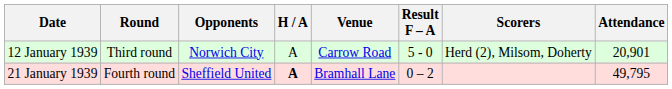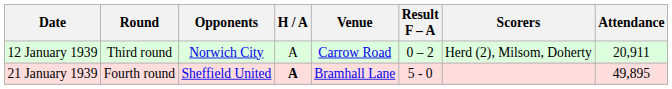12 January 1939 | Result F – A: 5 - 0 -> 0 – 2
12 January 1939 | Attendance: 20,901 -> 20,911
21 January 1939 | Result F – A: 0 – 2 -> 5 - 0
21 January 1939 | Attendance: 49,795 -> 49,895
